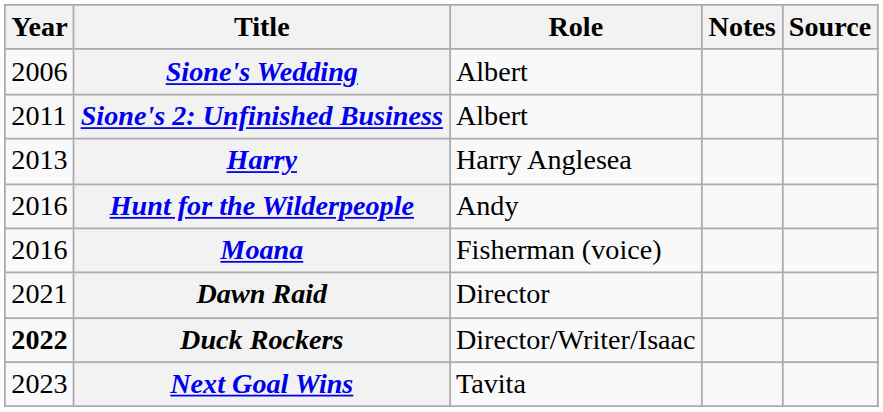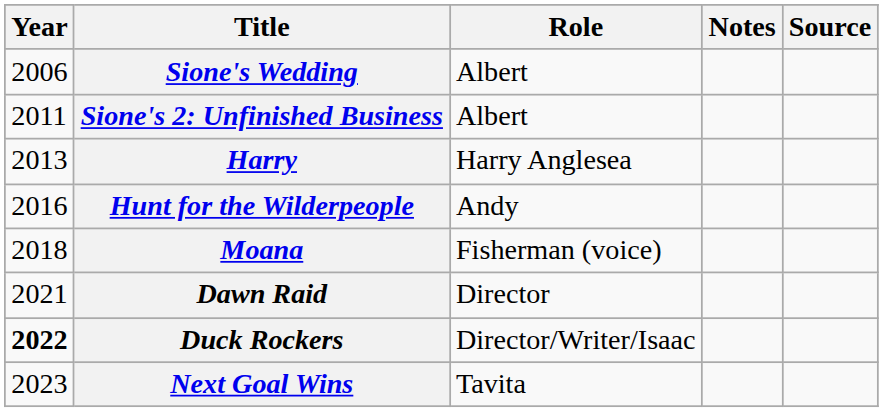Moana | Year: 2016 -> 2018
